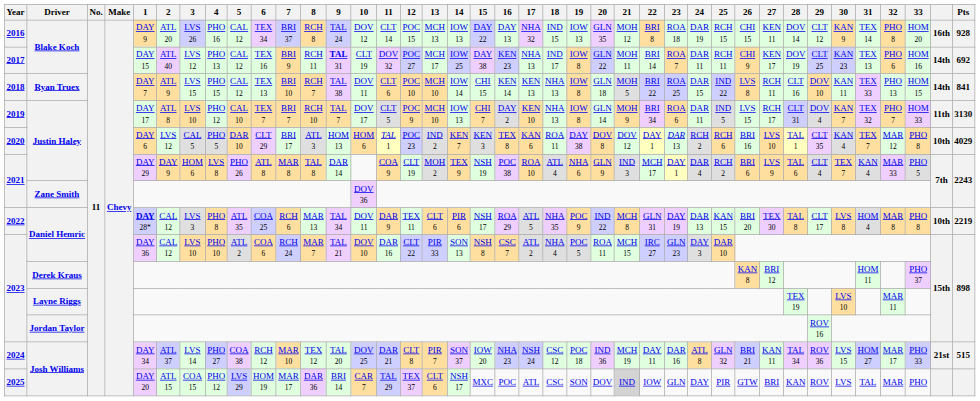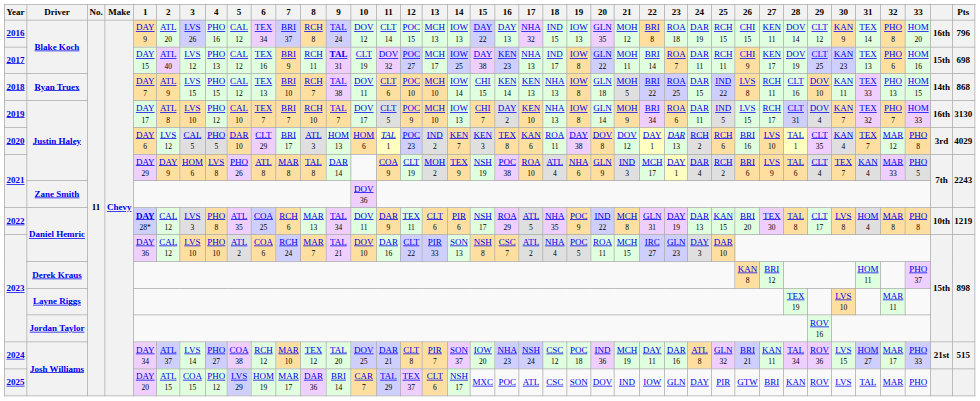2016 | Pts: 928 -> 796
2017 | column 38: 14th -> 15th
2017 | Pts: 692 -> 698
2018 | Pts: 841 -> 868
2019 | column 38: 11th -> 16th
2020 | column 38: 10th -> 3rd
2022 | Pts: 2219 -> 1219
2025 | 21: lightgrey background -> no background
